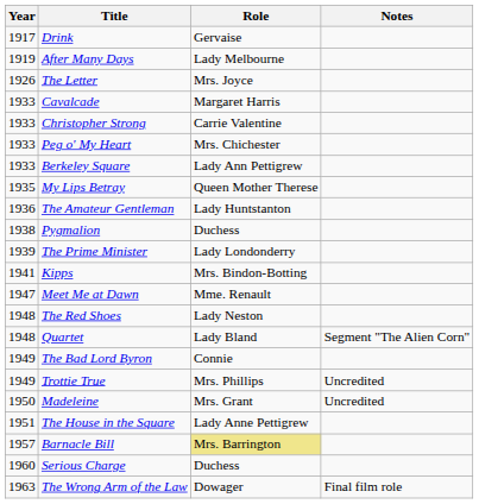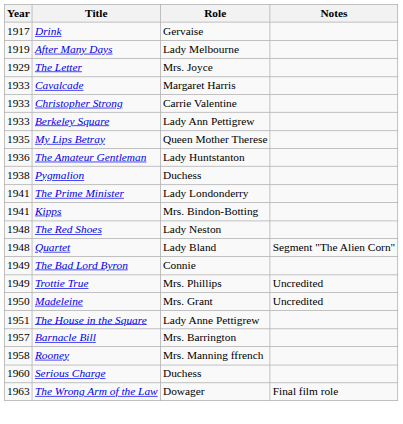The Letter | Year: 1926 -> 1929
- row: 1933 | Peg o' My Heart | Mrs. Chichester
The Prime Minister | Year: 1939 -> 1941
- row: 1947 | Meet Me at Dawn | Mme. Renault
Barnacle Bill | Role: khaki background -> no background
+ row: 1958 | Rooney | Mrs. Manning ffrench
